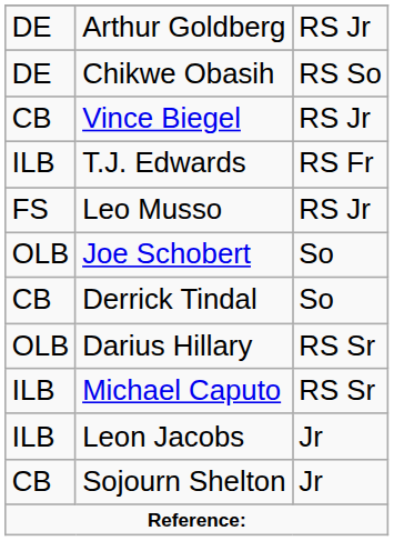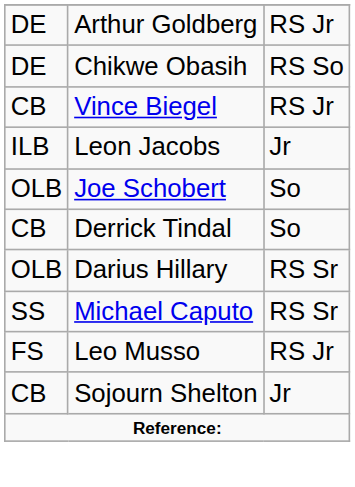- row: ILB | T.J. Edwards | RS Fr
rows swapped: Leon Jacobs <-> Leo Musso
Michael Caputo | column 1: ILB -> SS
